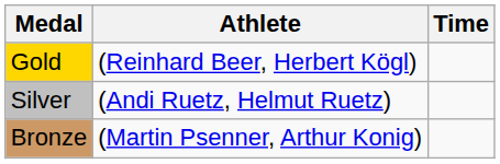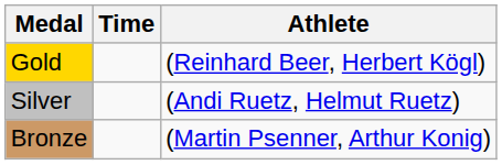columns swapped: Athlete <-> Time
